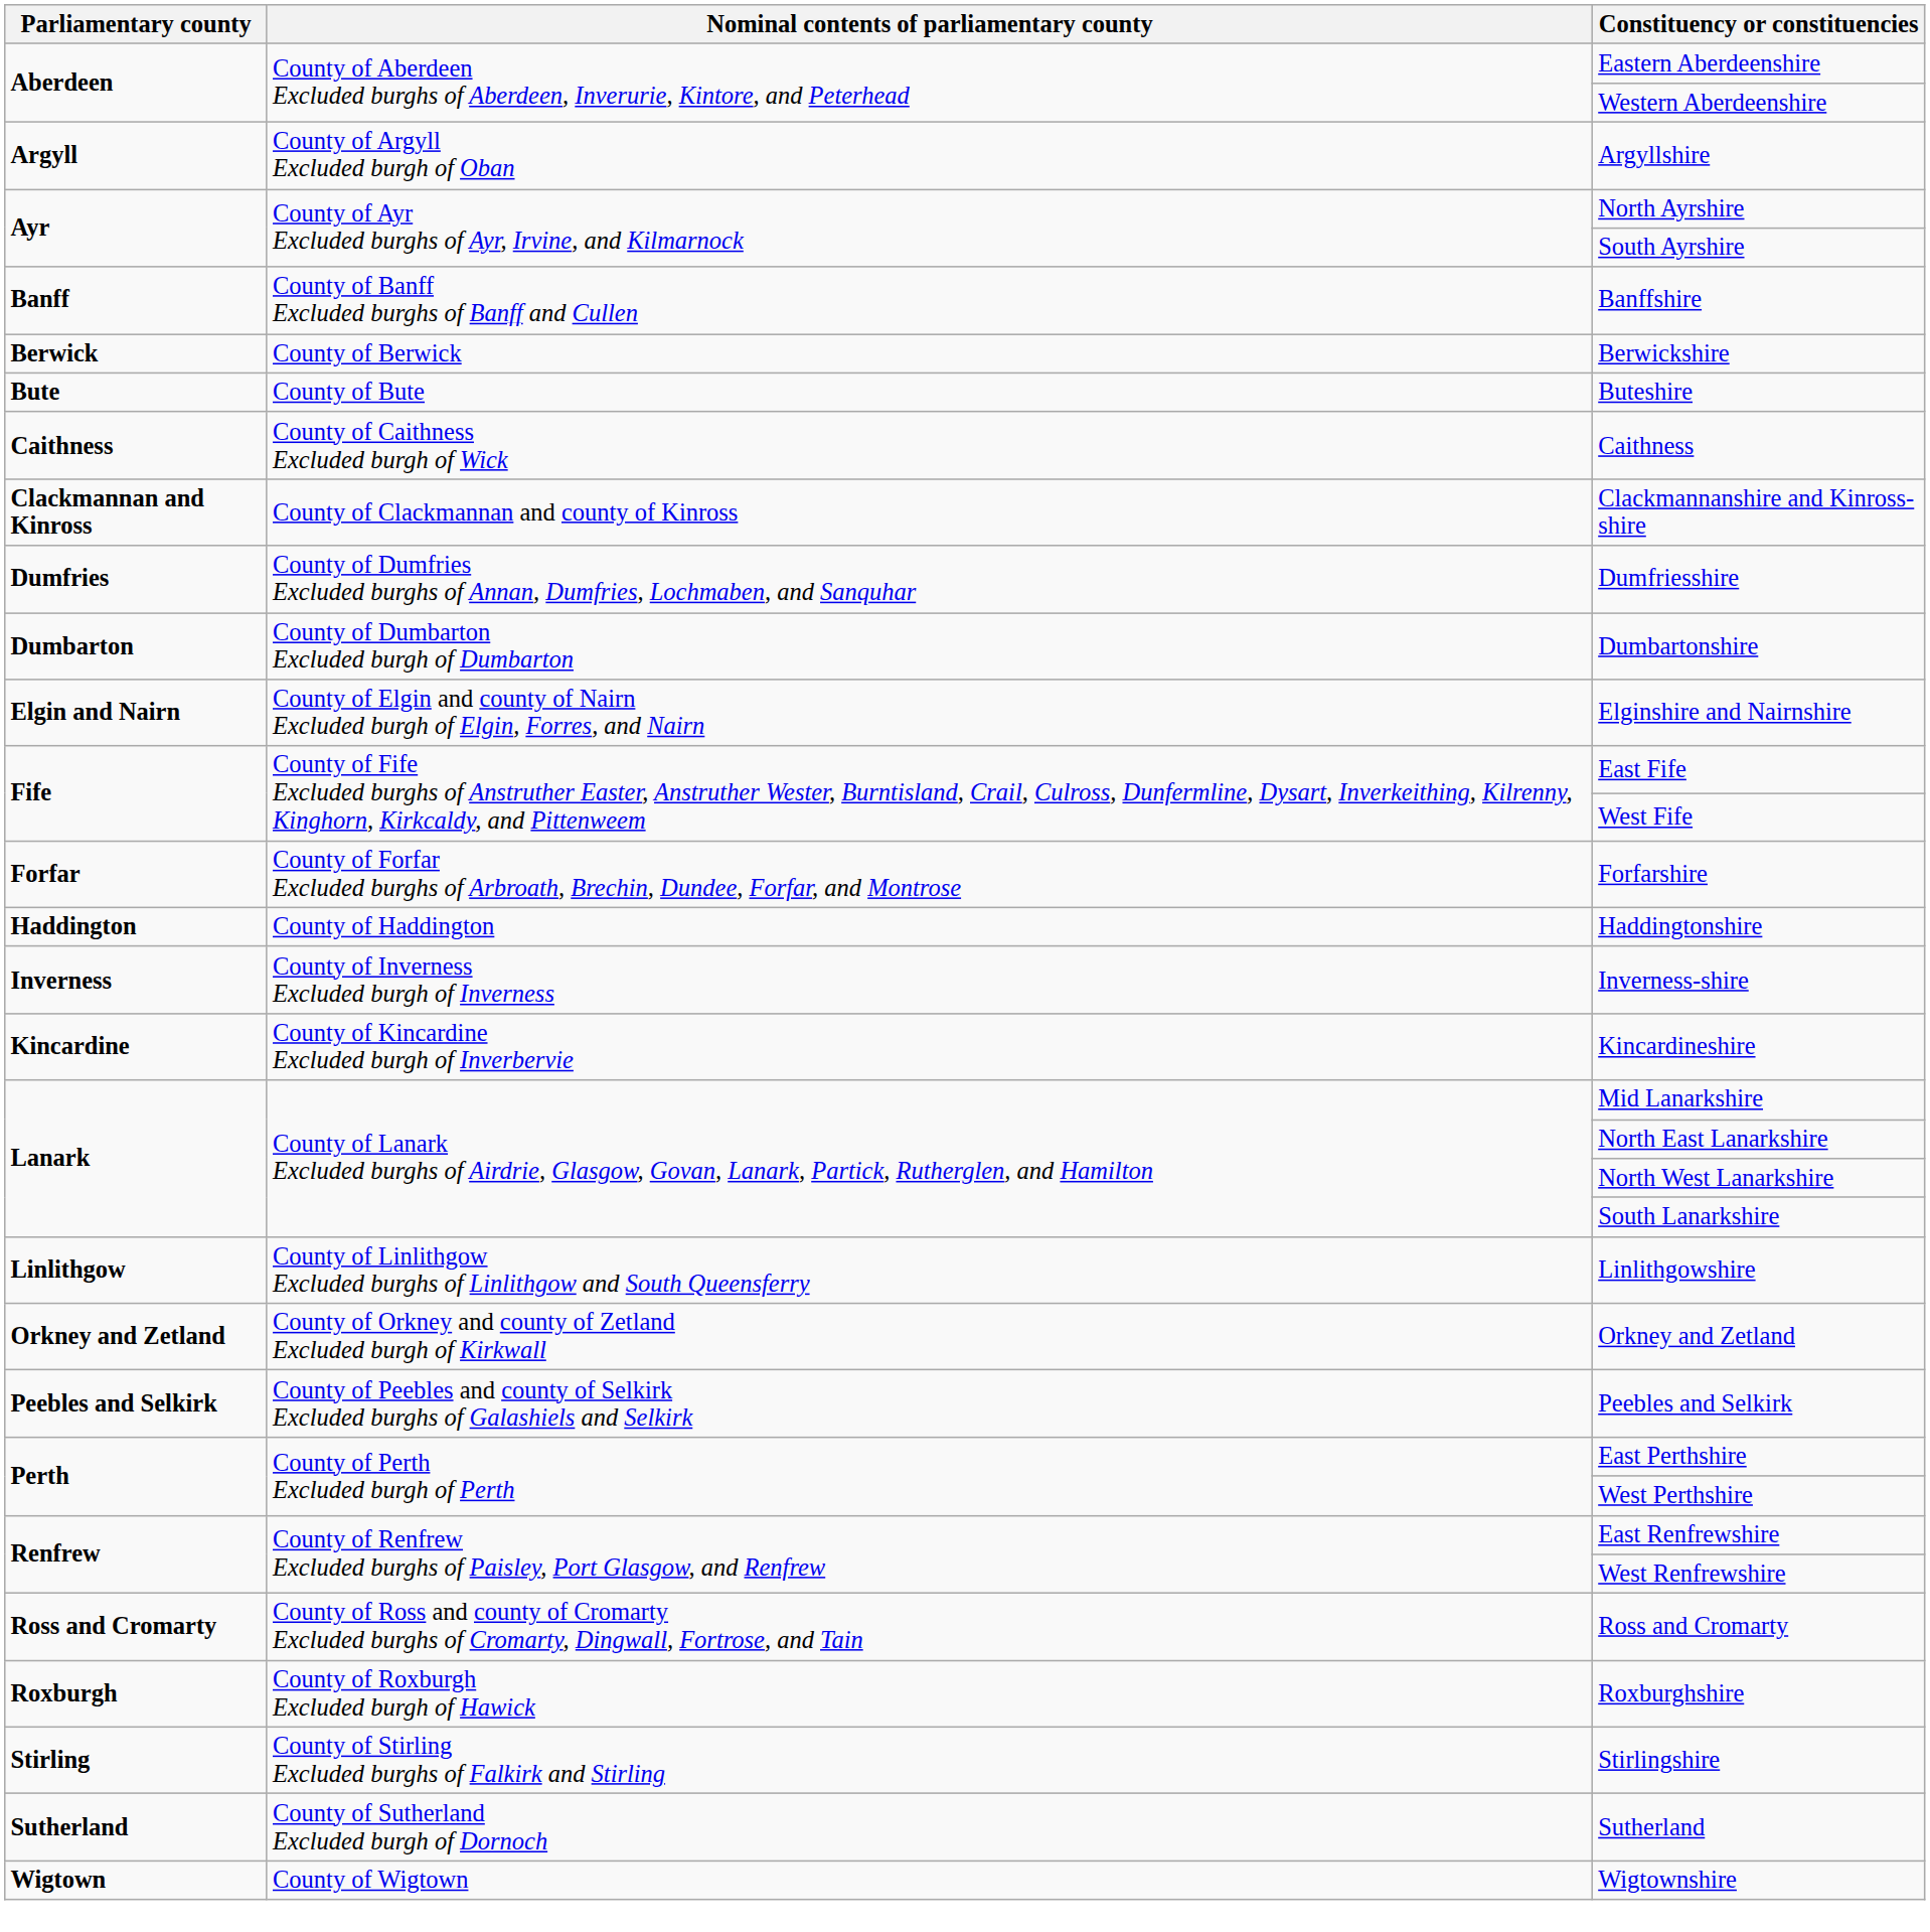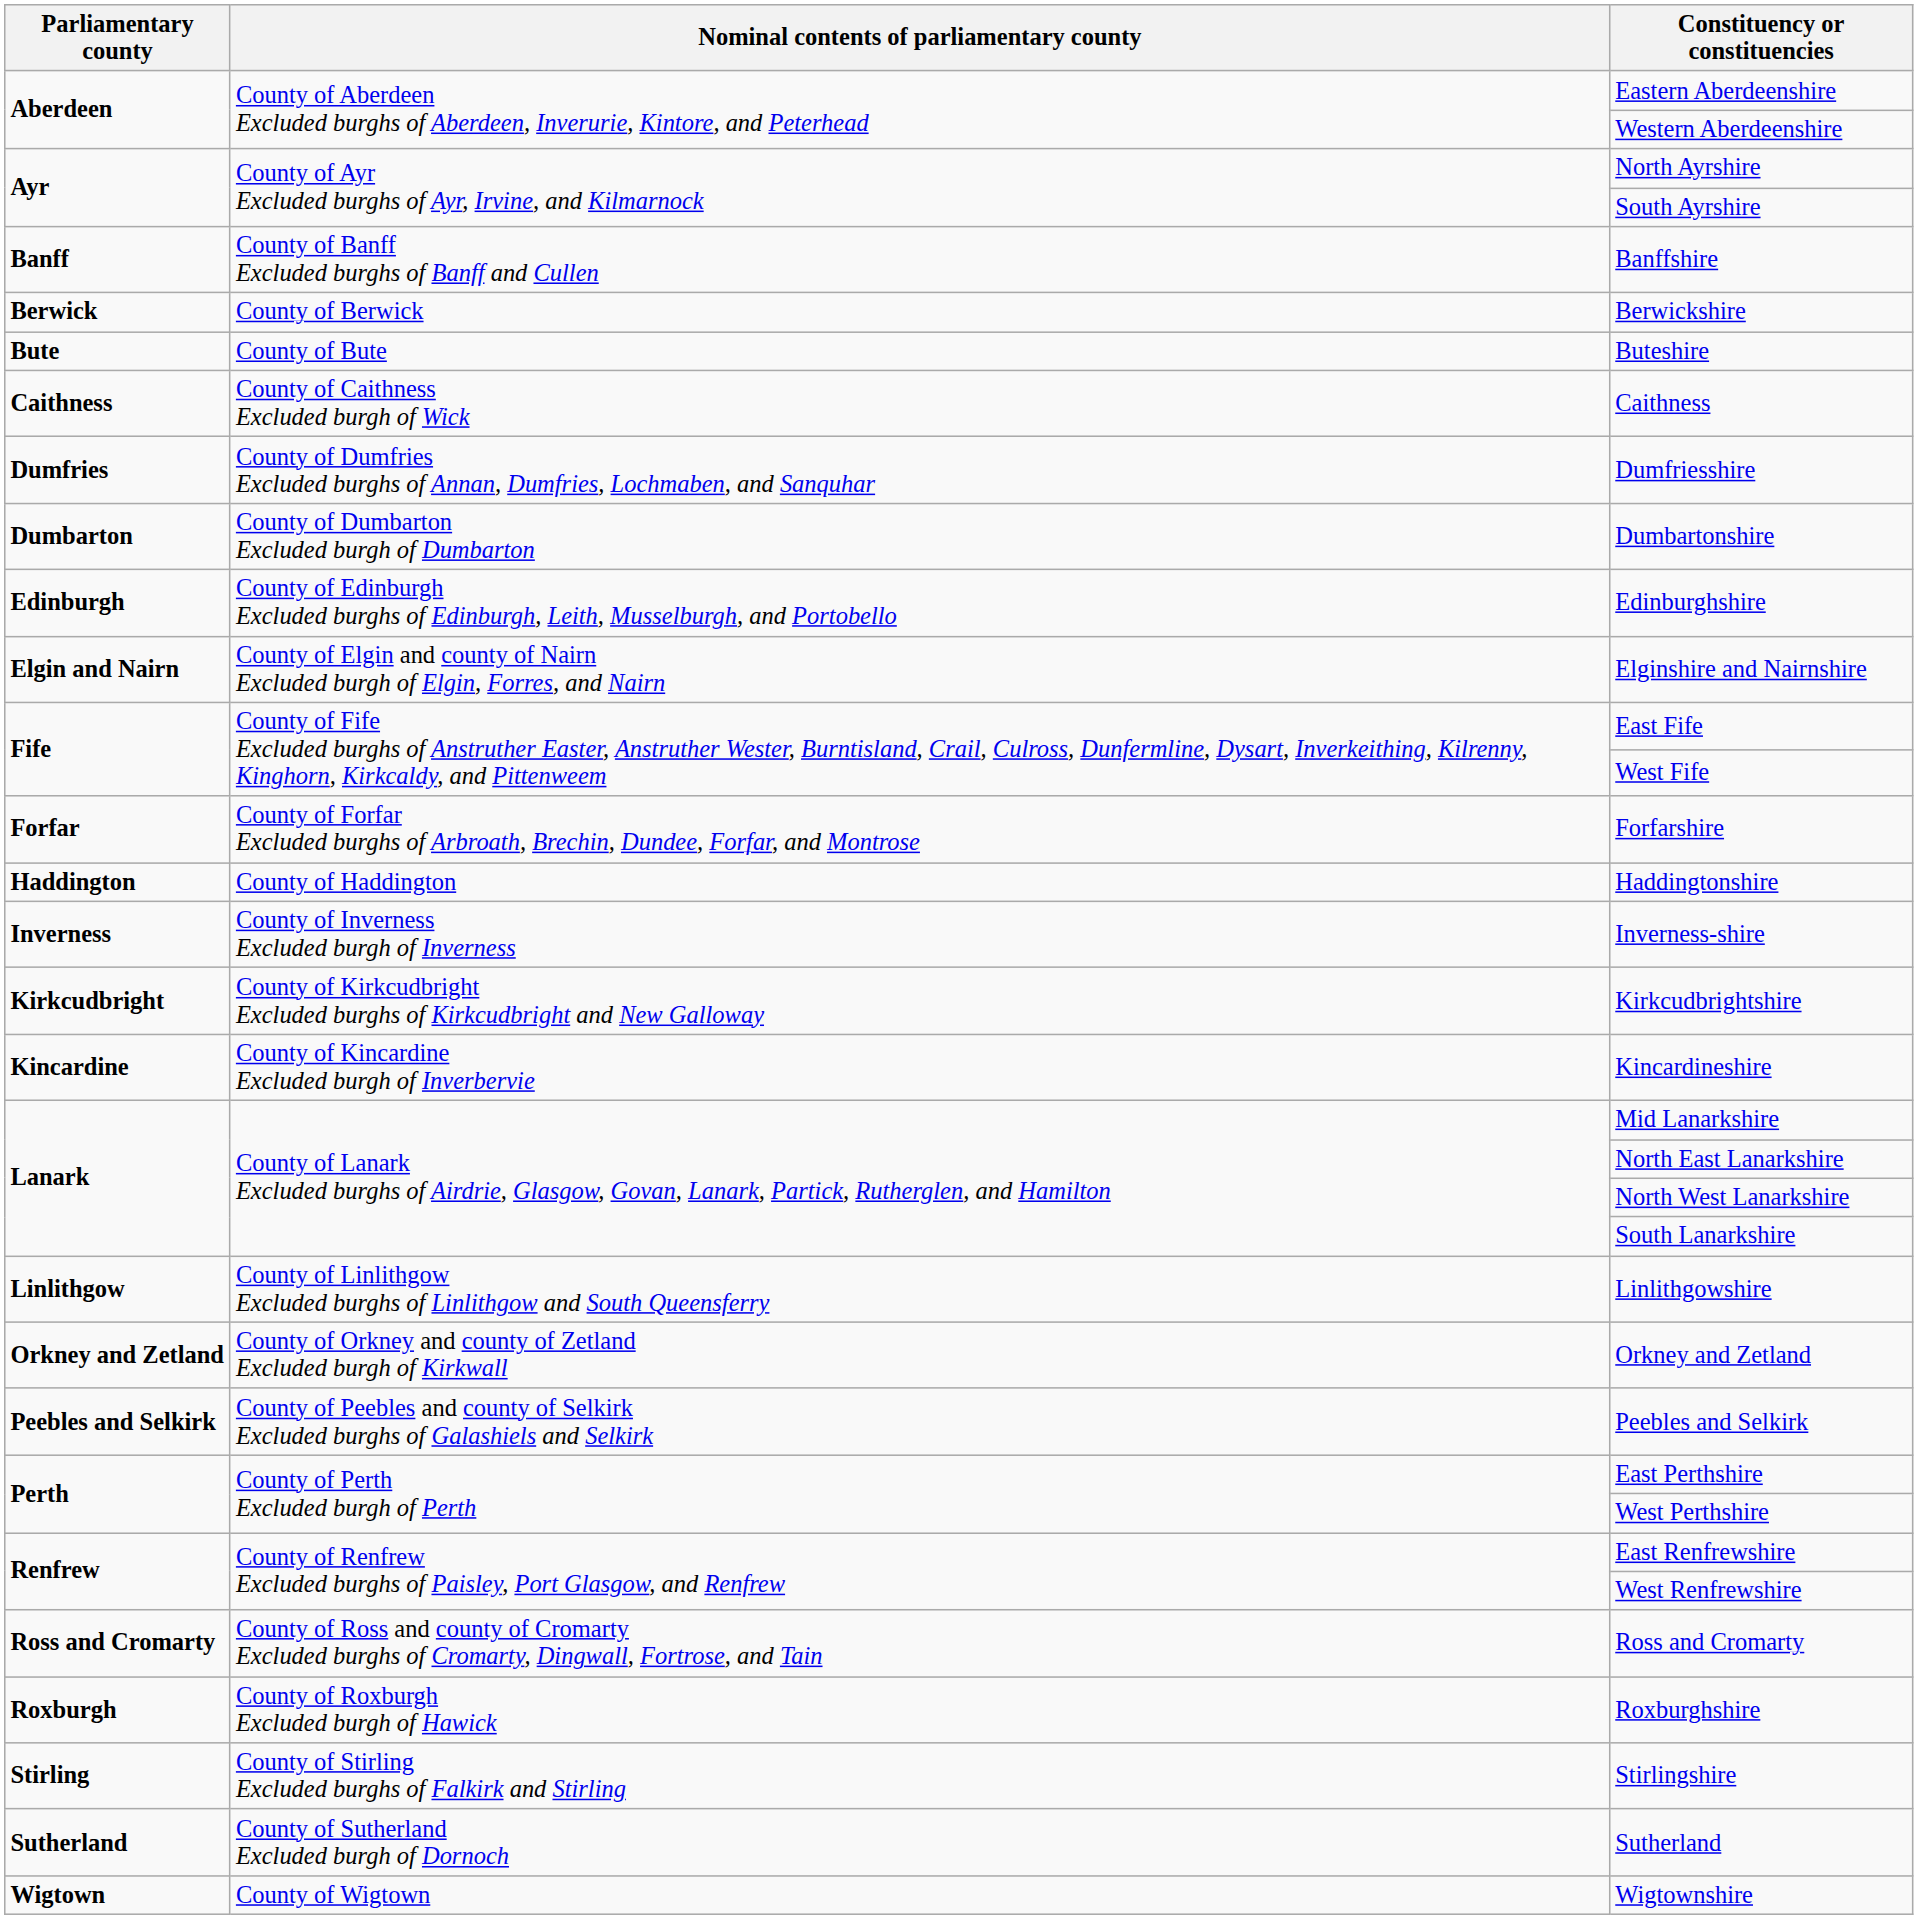- row: Argyll | County of Argyll Excluded burgh of Oban | Argyllshire
- row: Clackmannan and Kinross | County of Clackmannan and county of Kinross | Clackmannanshire and Kinross-shire
+ row: Edinburgh | County of Edinburgh Excluded burghs of Edinburgh, Leith, Musselburgh, and Portobello | Edinburghshire
+ row: Kirkcudbright | County of Kirkcudbright Excluded burghs of Kirkcudbright and New Galloway | Kirkcudbrightshire
